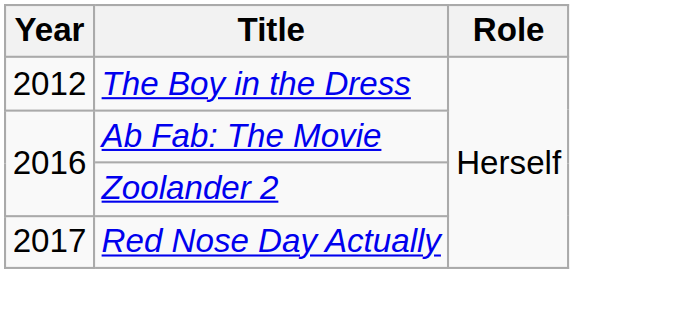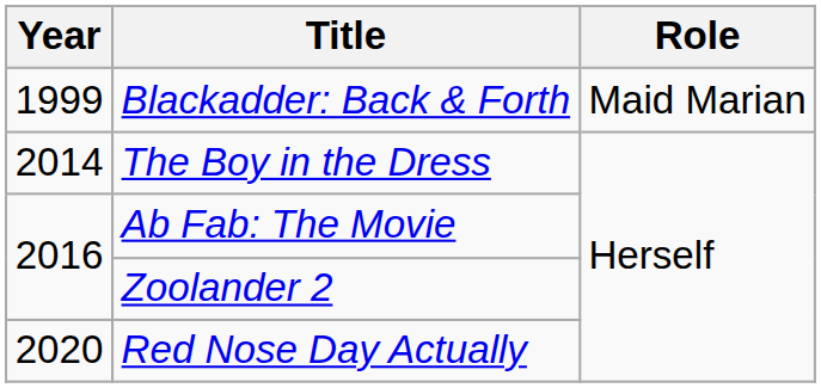+ row: 1999 | Blackadder: Back & Forth | Maid Marian
The Boy in the Dress | Year: 2012 -> 2014
Red Nose Day Actually | Year: 2017 -> 2020
